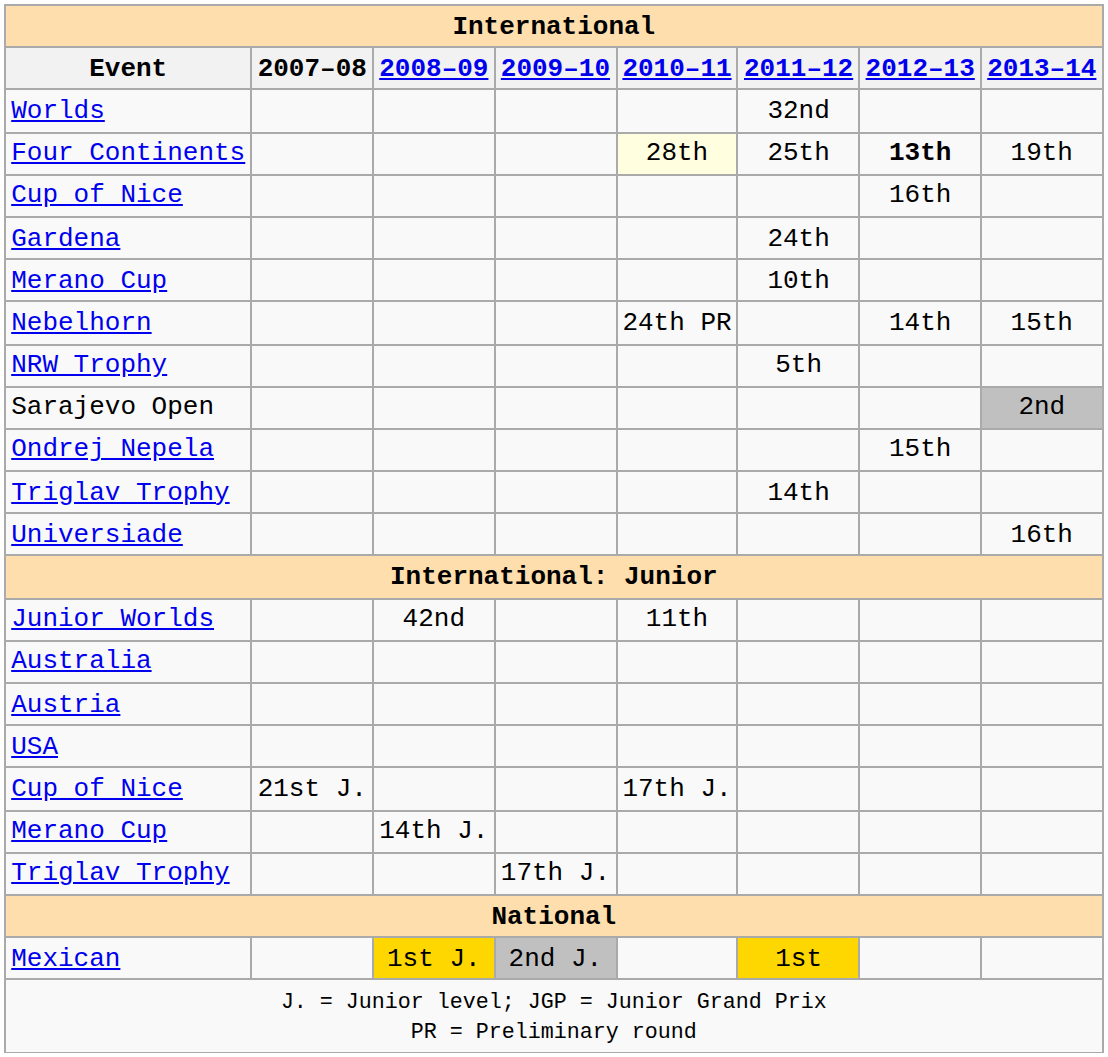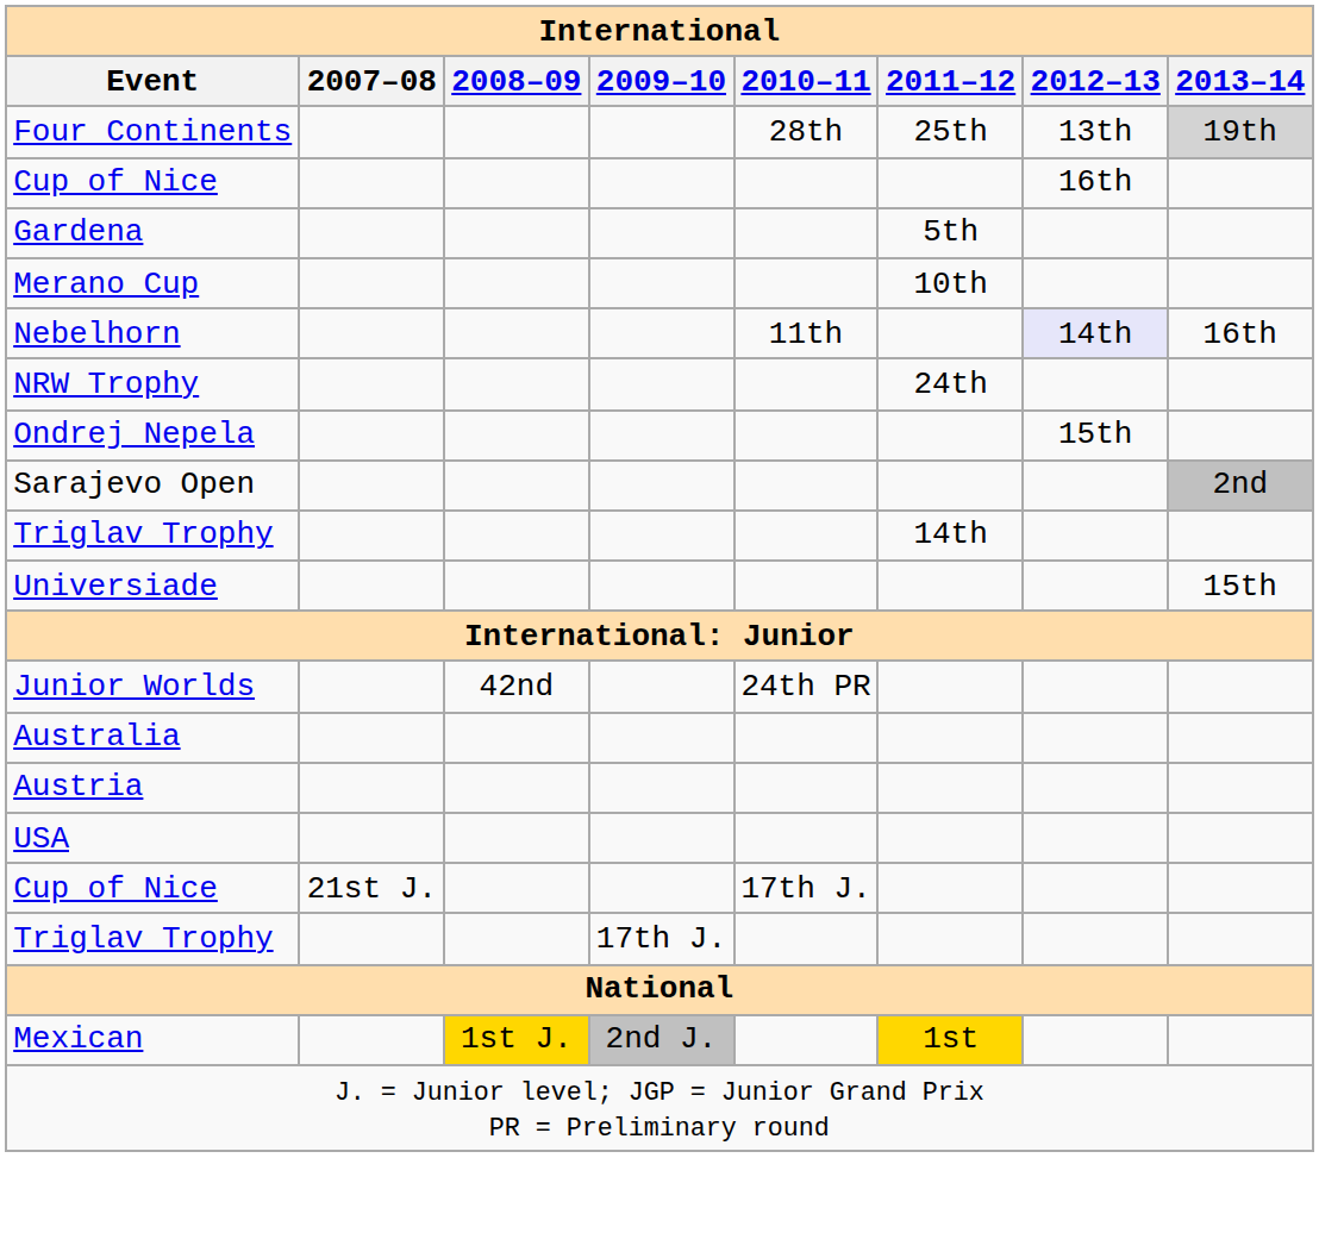- row: Worlds | 32nd
Four Continents | 2010–11: lightyellow background -> no background
Four Continents | 2012–13: bold -> normal
Four Continents | 2013–14: no background -> lightgrey background
Gardena | 2011–12: 24th -> 5th
Nebelhorn | 2010–11: 24th PR -> 11th
Nebelhorn | 2012–13: no background -> lavender background
Nebelhorn | 2013–14: 15th -> 16th
NRW Trophy | 2011–12: 5th -> 24th
rows swapped: Ondrej Nepela <-> Sarajevo Open
Universiade | 2013–14: 16th -> 15th
Junior Worlds | 2010–11: 11th -> 24th PR
- row: Merano Cup | 14th J.
